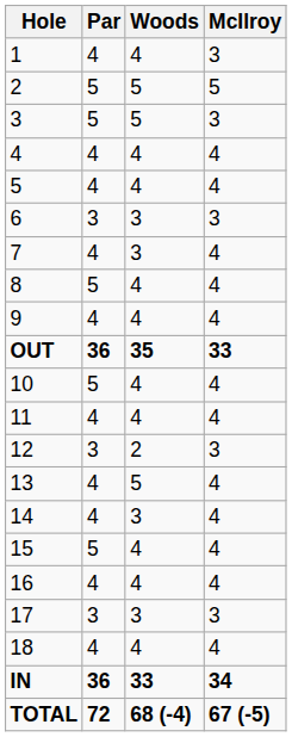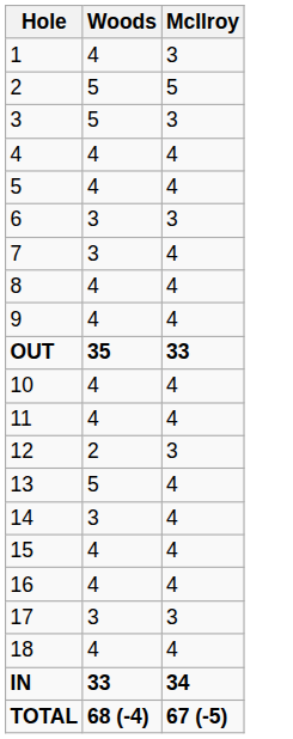- column: Par | 4 | 5 | 5 | 4 | 4 | 3 | 4 | 5 | 4 | 36 | 5 | 4 | 3 | 4 | 4 | 5 | 4 | 3 | 4 | 36 | 72
